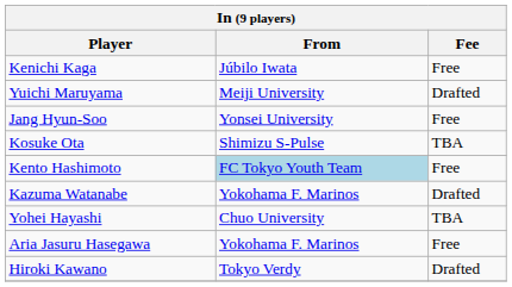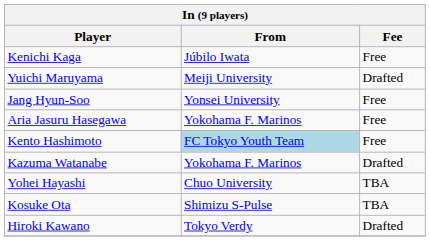rows swapped: Aria Jasuru Hasegawa <-> Kosuke Ota
